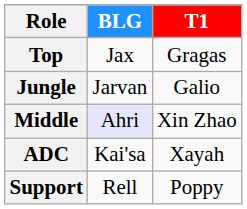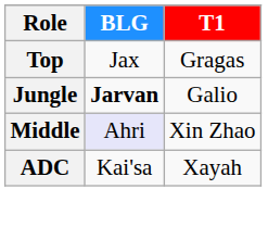Jungle | BLG: normal -> bold
- row: Support | Rell | Poppy
